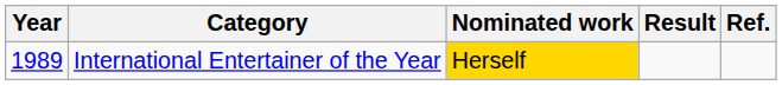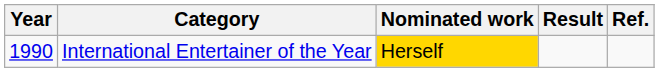International Entertainer of the Year | Year: 1989 -> 1990
